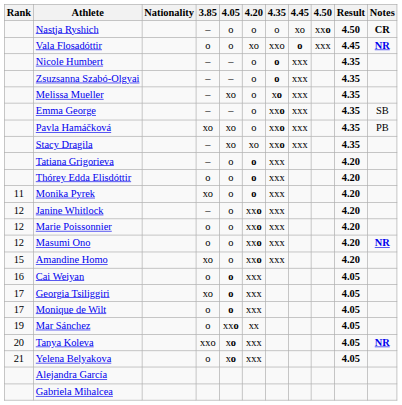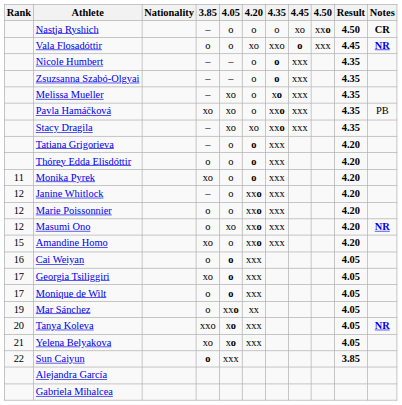- row: Emma George | – | – | o | xxo | xxx | 4.35 | SB
Masumi Ono | 4.05: o -> xo
Yelena Belyakova | 3.85: o -> xo
+ row: 22 | Sun Caiyun | o | xxx | 3.85
